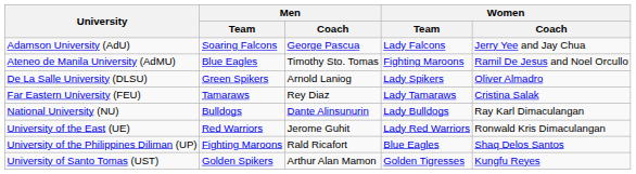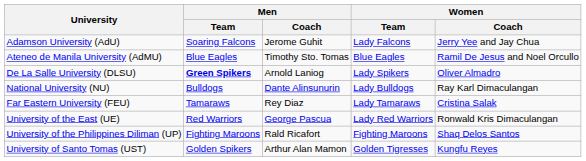Adamson University (AdU) | Men / Coach: George Pascua -> Jerome Guhit
Ateneo de Manila University (AdMU) | Women / Team: Fighting Maroons -> Blue Eagles
De La Salle University (DLSU) | Men / Team: normal -> bold
rows swapped: Far Eastern University (FEU) <-> National University (NU)
University of the East (UE) | Men / Coach: Jerome Guhit -> George Pascua
University of the Philippines Diliman (UP) | Women / Team: Blue Eagles -> Fighting Maroons
